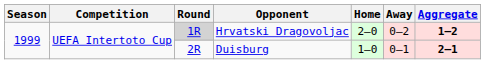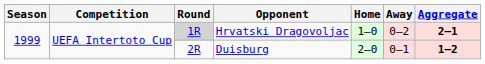Hrvatski Dragovoljac | Home: 2–0 -> 1–0
Hrvatski Dragovoljac | Aggregate: 1–2 -> 2–1
Duisburg | Home: 1–0 -> 2–0
Duisburg | Aggregate: 2–1 -> 1–2
